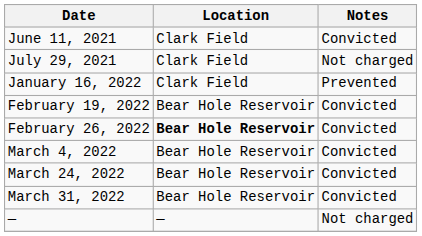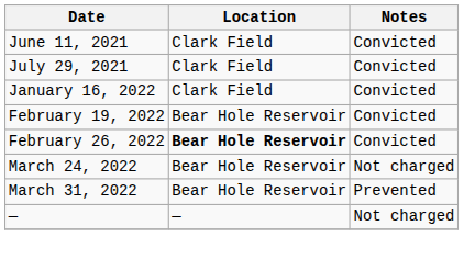July 29, 2021 | Notes: Not charged -> Convicted
January 16, 2022 | Notes: Prevented -> Convicted
- row: March 4, 2022 | Bear Hole Reservoir | Convicted
March 24, 2022 | Notes: Convicted -> Not charged
March 31, 2022 | Notes: Convicted -> Prevented
